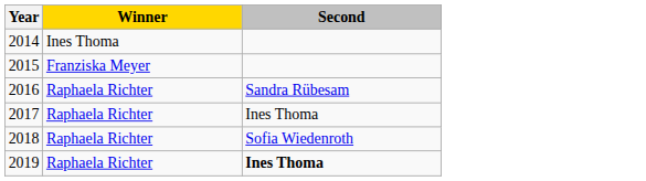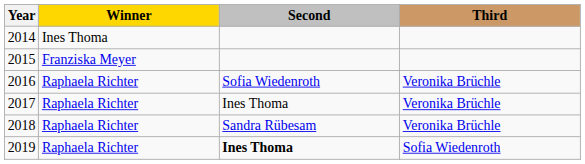+ column: Third | Veronika Brüchle | Veronika Brüchle | Veronika Brüchle | Sofia Wiedenroth
2016 | Second: Sandra Rübesam -> Sofia Wiedenroth
2018 | Second: Sofia Wiedenroth -> Sandra Rübesam
